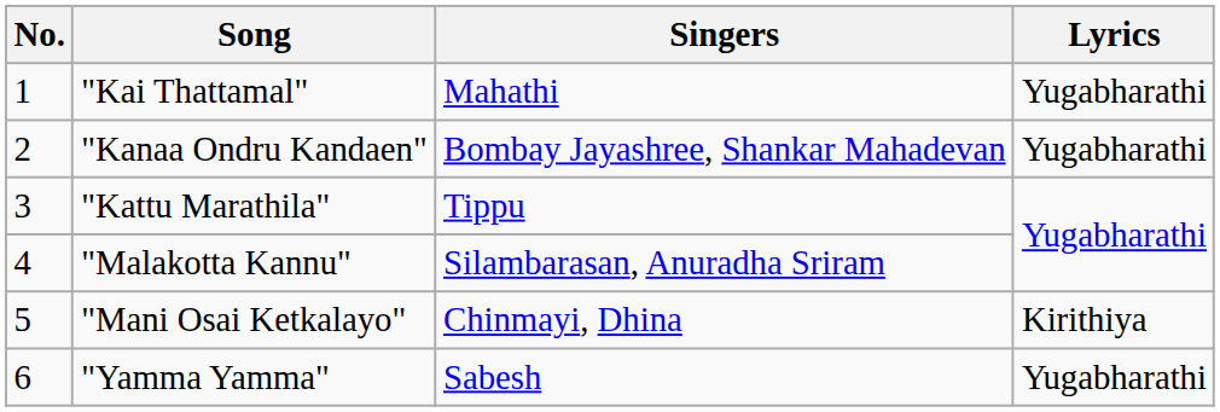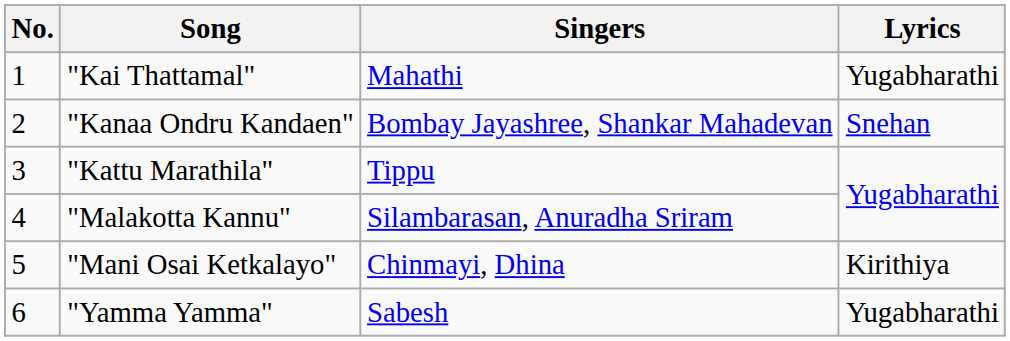"Kanaa Ondru Kandaen" | Lyrics: Yugabharathi -> Snehan
